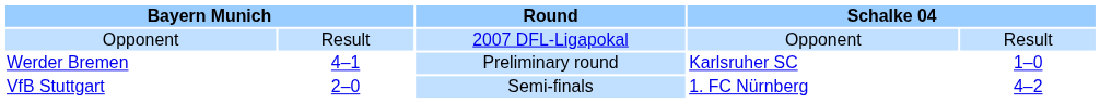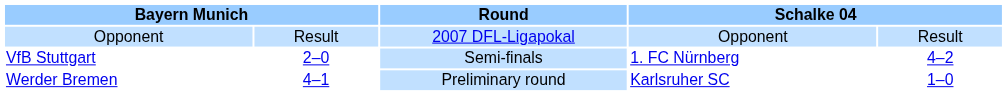rows swapped: Werder Bremen <-> VfB Stuttgart
